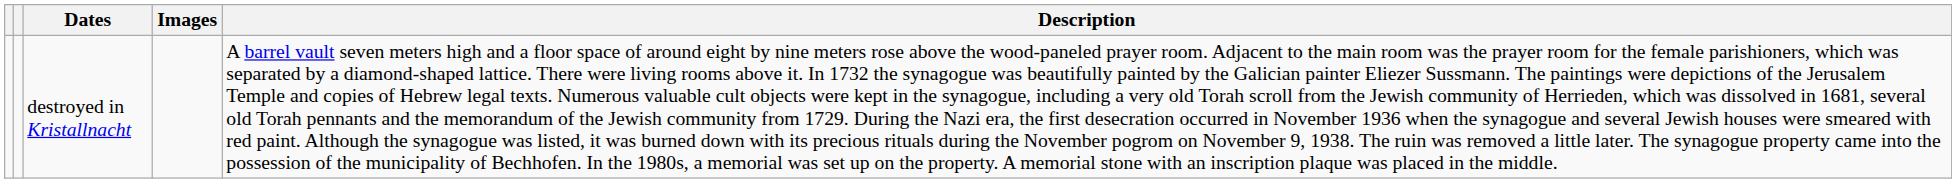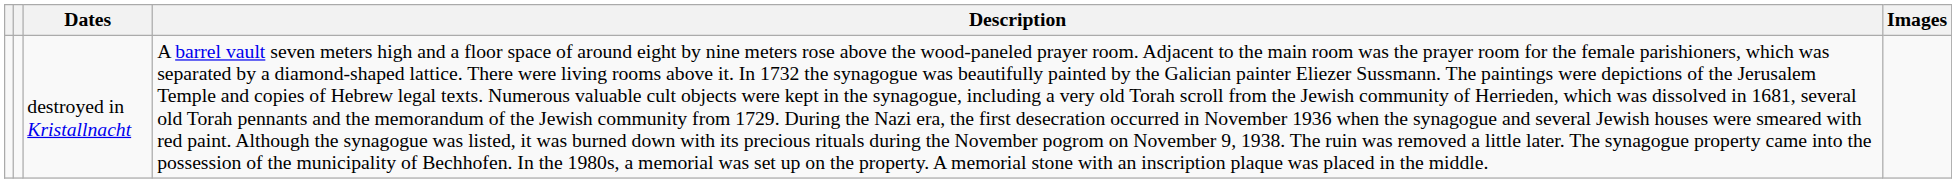columns swapped: Description <-> Images
